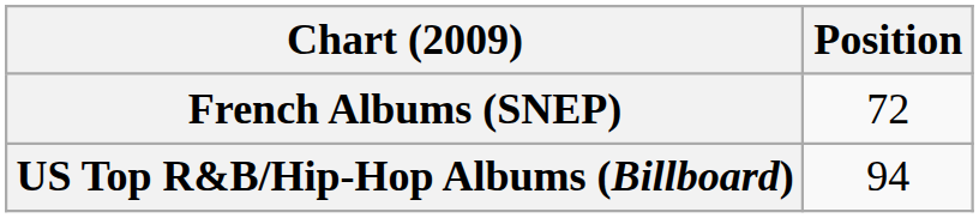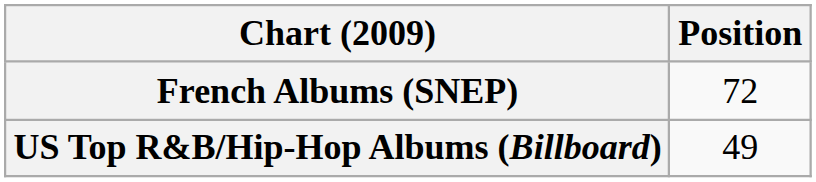US Top R&B/Hip-Hop Albums (Billboard) | Position: 94 -> 49
